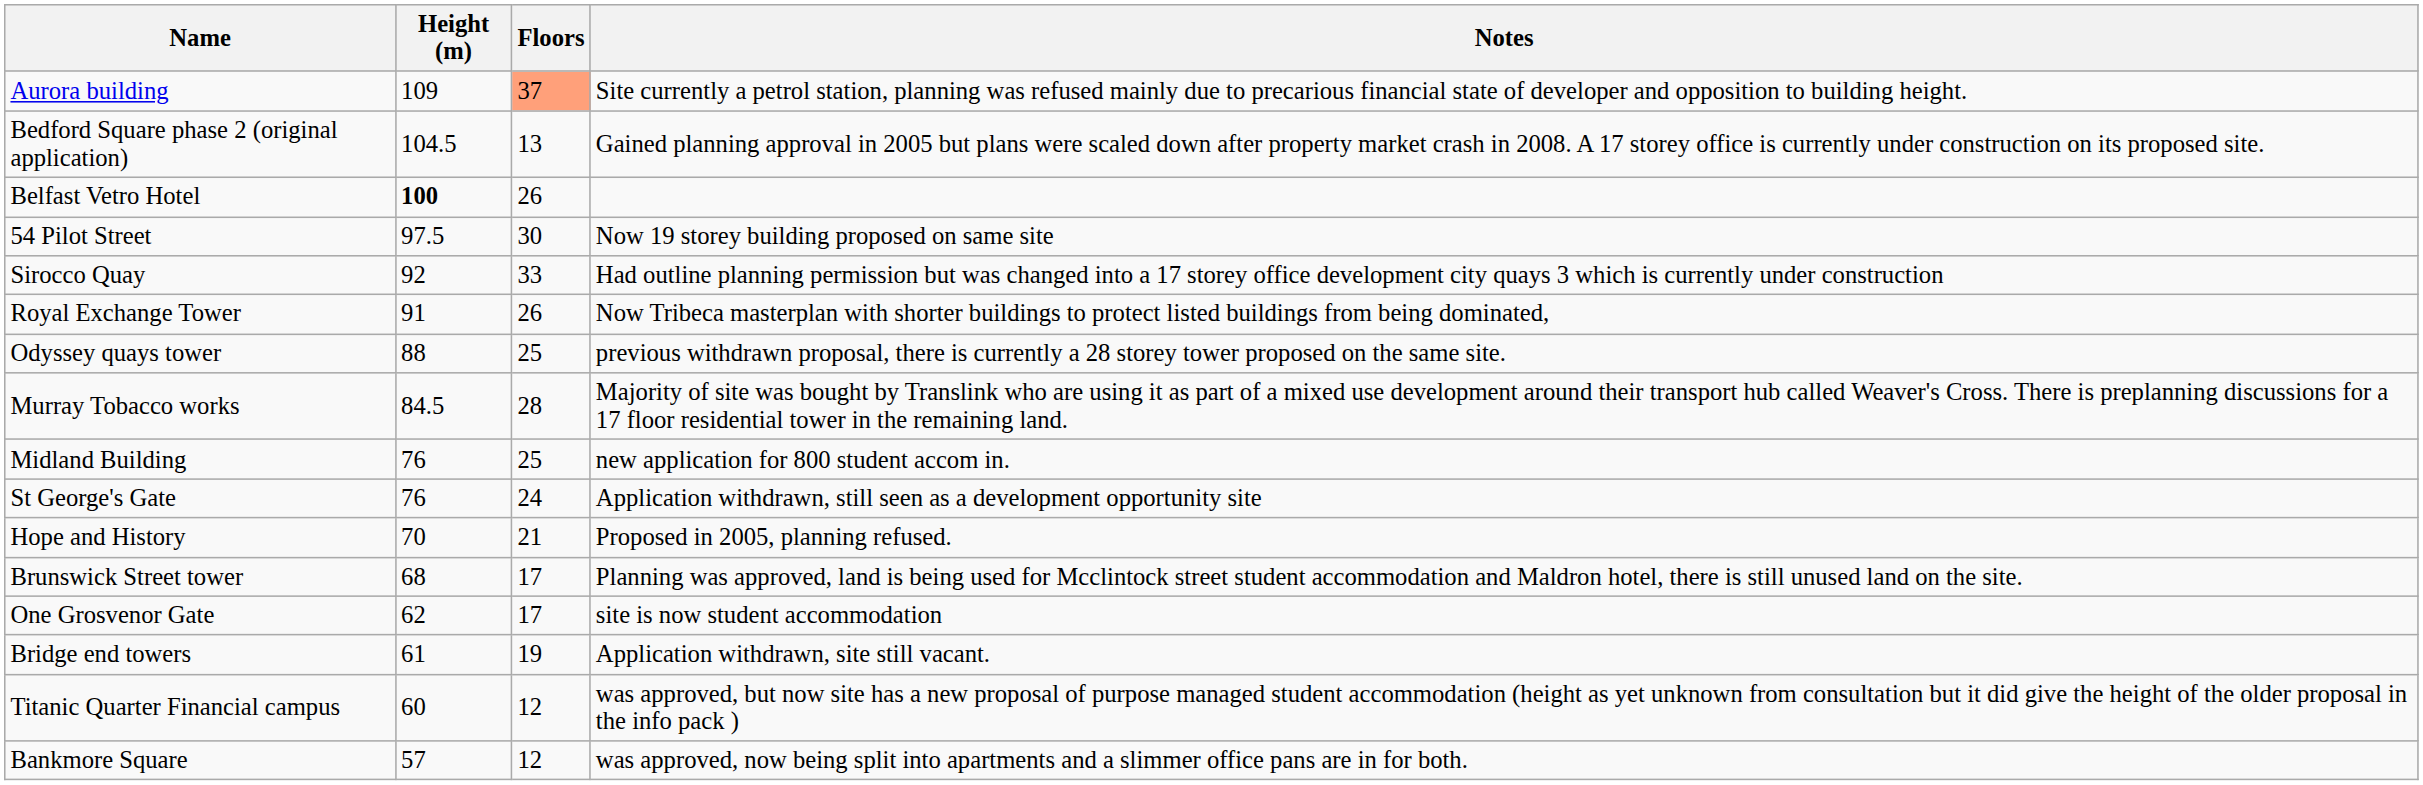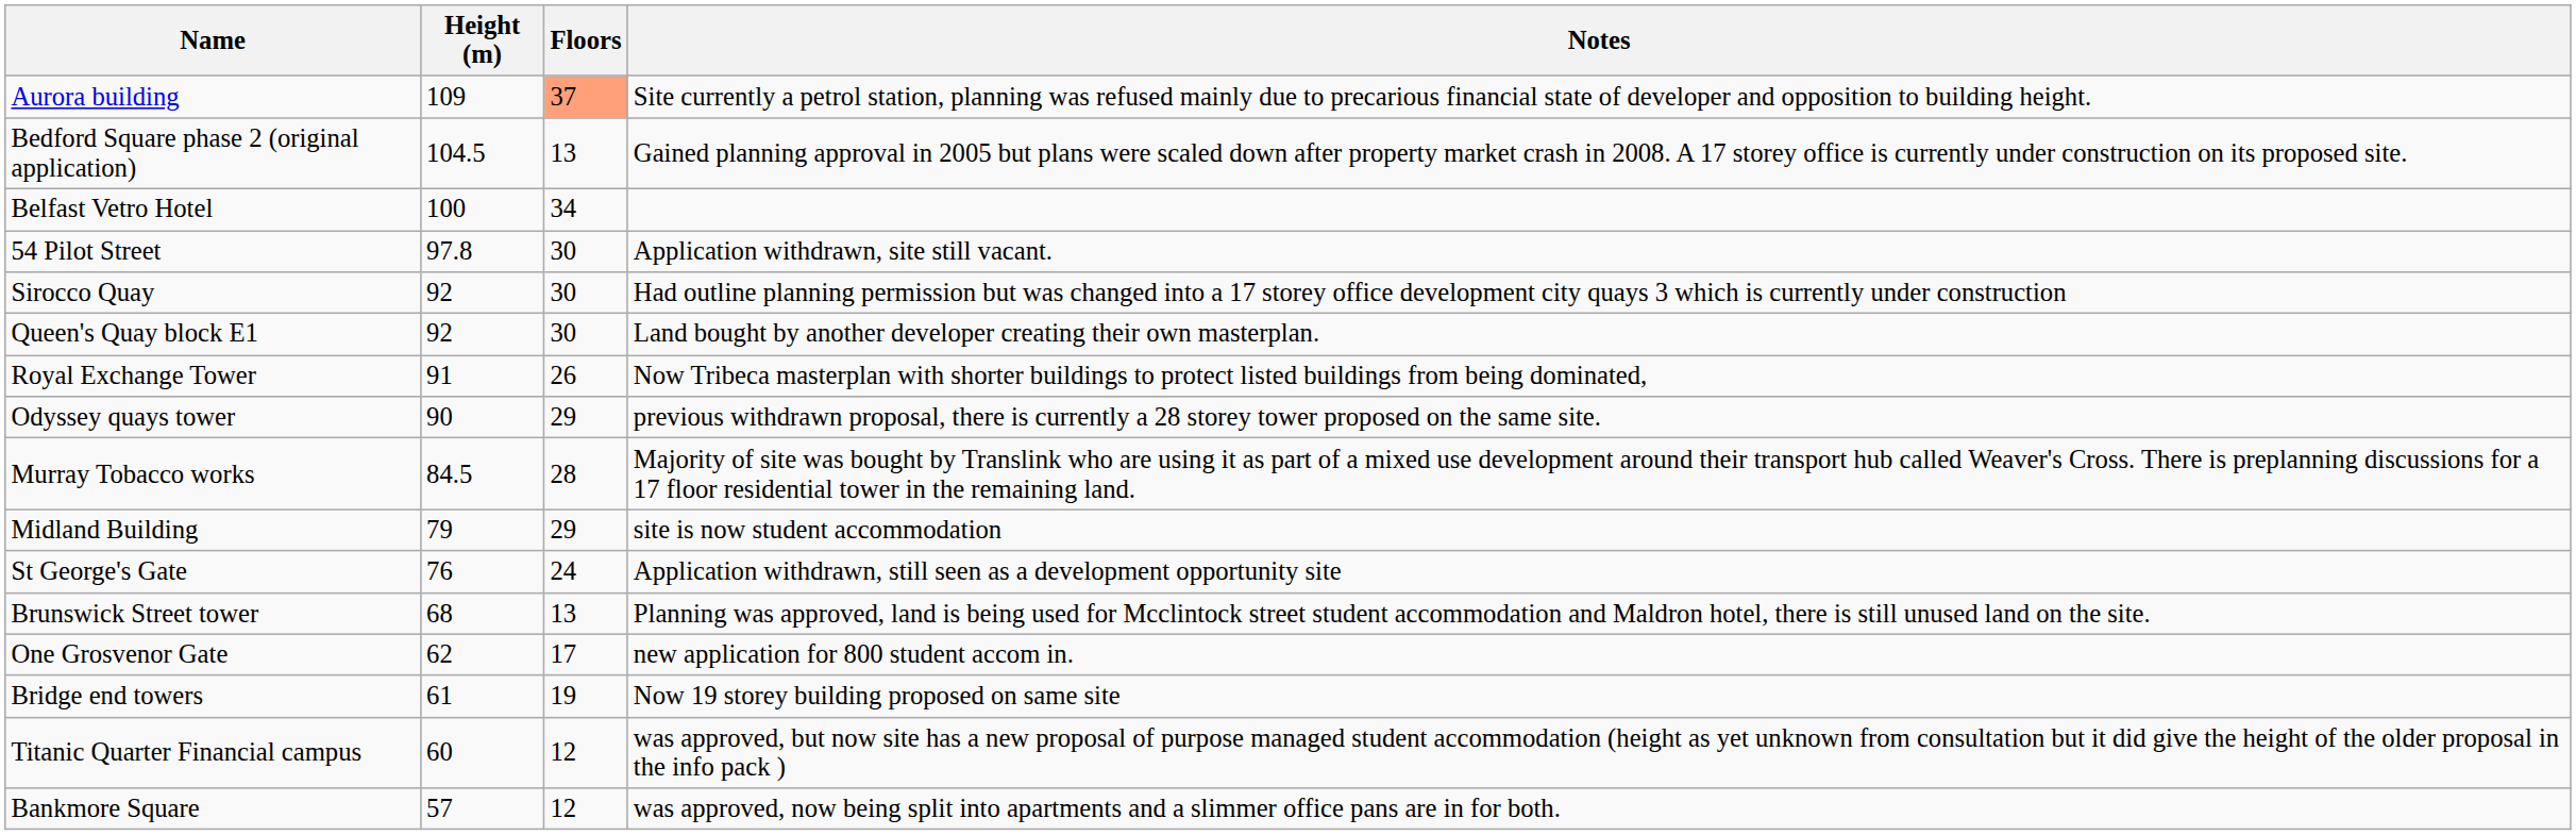Belfast Vetro Hotel | Height (m): bold -> normal
Belfast Vetro Hotel | Floors: 26 -> 34
54 Pilot Street | Height (m): 97.5 -> 97.8
54 Pilot Street | Notes: Now 19 storey building proposed on same site -> Application withdrawn, site still vacant.
Sirocco Quay | Floors: 33 -> 30
+ row: Queen's Quay block E1 | 92 | 30 | Land bought by another developer creating their own masterplan.
Odyssey quays tower | Height (m): 88 -> 90
Odyssey quays tower | Floors: 25 -> 29
Midland Building | Height (m): 76 -> 79
Midland Building | Floors: 25 -> 29
Midland Building | Notes: new application for 800 student accom in. -> site is now student accommodation
- row: Hope and History | 70 | 21 | Proposed in 2005, planning refused.
Brunswick Street tower | Floors: 17 -> 13
One Grosvenor Gate | Notes: site is now student accommodation -> new application for 800 student accom in.
Bridge end towers | Notes: Application withdrawn, site still vacant. -> Now 19 storey building proposed on same site
